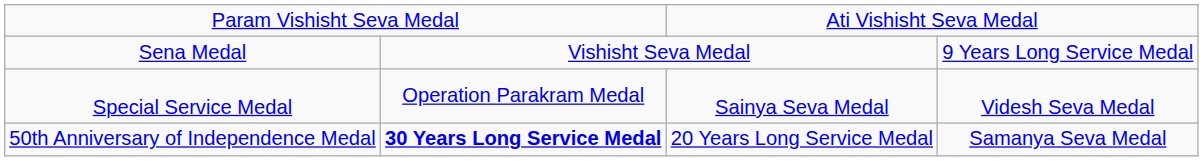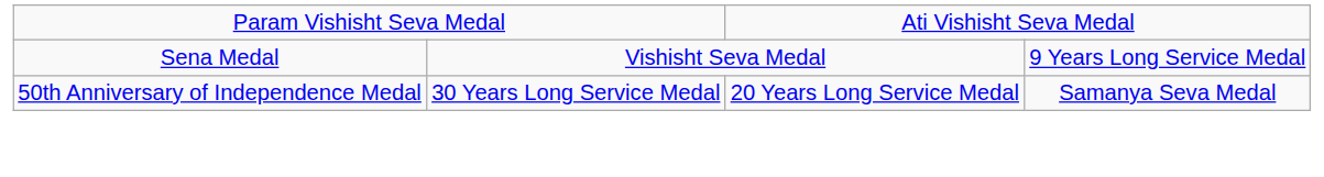- row: Special Service Medal | Operation Parakram Medal | Sainya Seva Medal | Videsh Seva Medal
50th Anniversary of Independence Medal | column 2: bold -> normal
